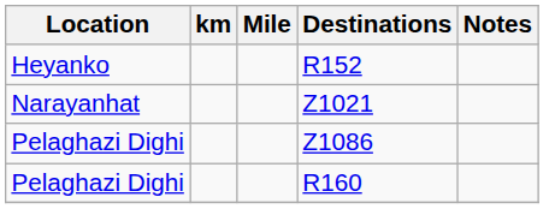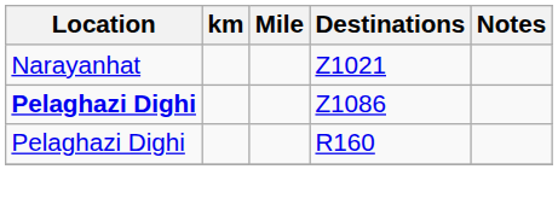- row: Heyanko | R152
Z1086 | Location: normal -> bold
